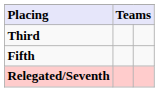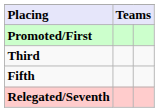+ row: Promoted/First
